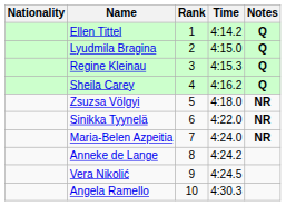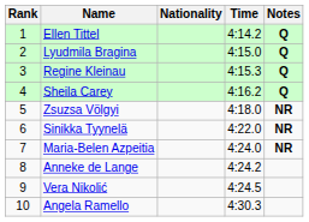columns swapped: Rank <-> Nationality
